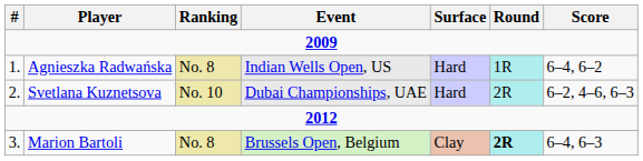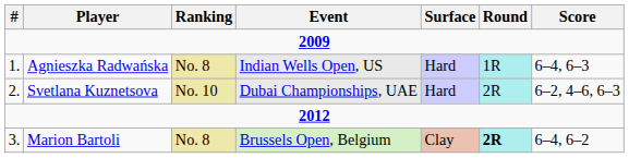Agnieszka Radwańska | Score: 6–4, 6–2 -> 6–4, 6–3
Marion Bartoli | Score: 6–4, 6–3 -> 6–4, 6–2
